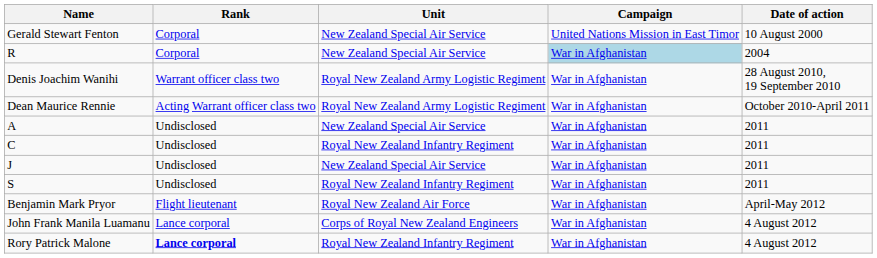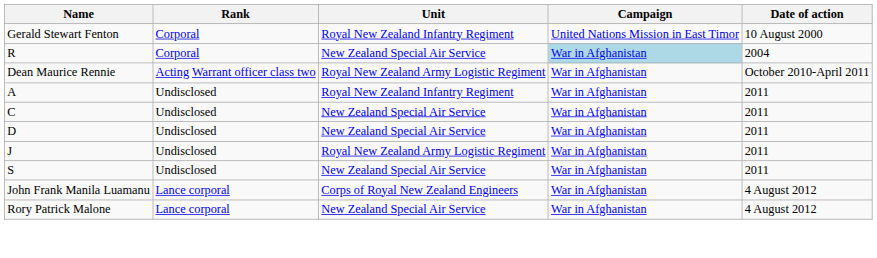Gerald Stewart Fenton | Unit: New Zealand Special Air Service -> Royal New Zealand Infantry Regiment
- row: Denis Joachim Wanihi | Warrant officer class two | Royal New Zealand Army Logistic Regiment | War in Afghanistan | 28 August 2010, 19 September 2010
A | Unit: New Zealand Special Air Service -> Royal New Zealand Infantry Regiment
C | Unit: Royal New Zealand Infantry Regiment -> New Zealand Special Air Service
+ row: D | Undisclosed | New Zealand Special Air Service | War in Afghanistan | 2011
J | Unit: New Zealand Special Air Service -> Royal New Zealand Army Logistic Regiment
S | Unit: Royal New Zealand Infantry Regiment -> New Zealand Special Air Service
- row: Benjamin Mark Pryor | Flight lieutenant | Royal New Zealand Air Force | War in Afghanistan | April-May 2012
Rory Patrick Malone | Rank: bold -> normal
Rory Patrick Malone | Unit: Royal New Zealand Infantry Regiment -> New Zealand Special Air Service
